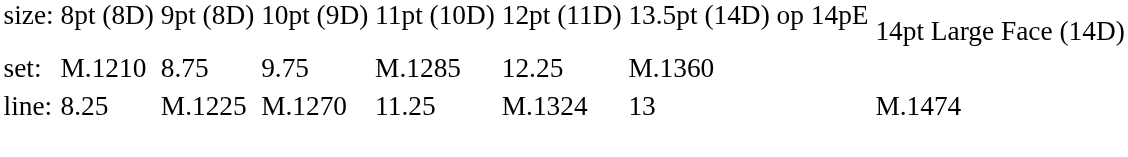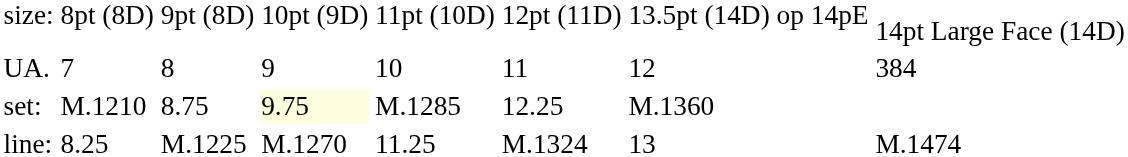+ row: UA. | 7 | 8 | 9 | 10 | 11 | 12 | 384
set: | column 4: no background -> lightyellow background
